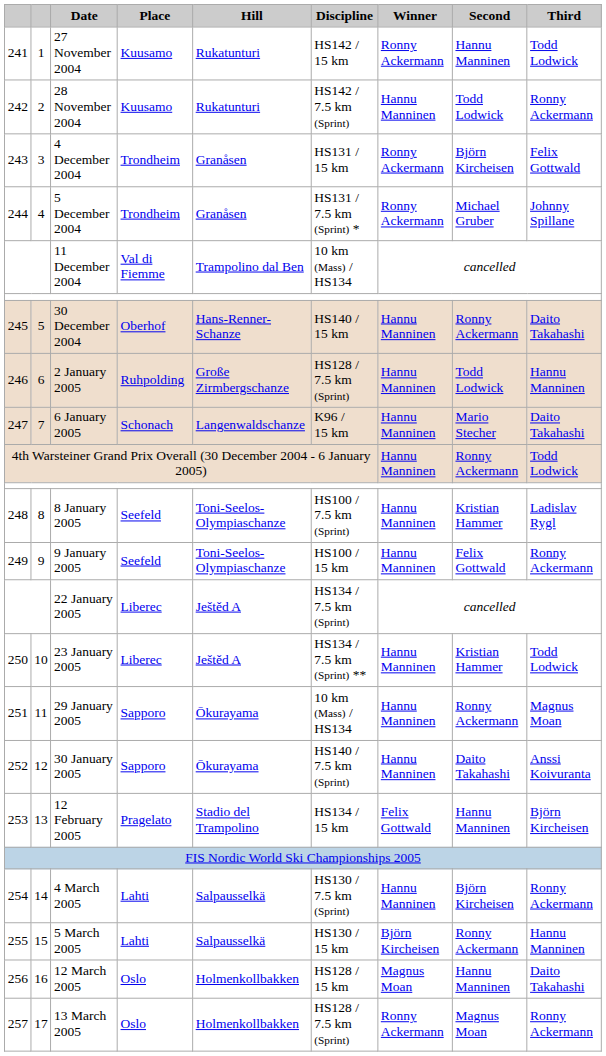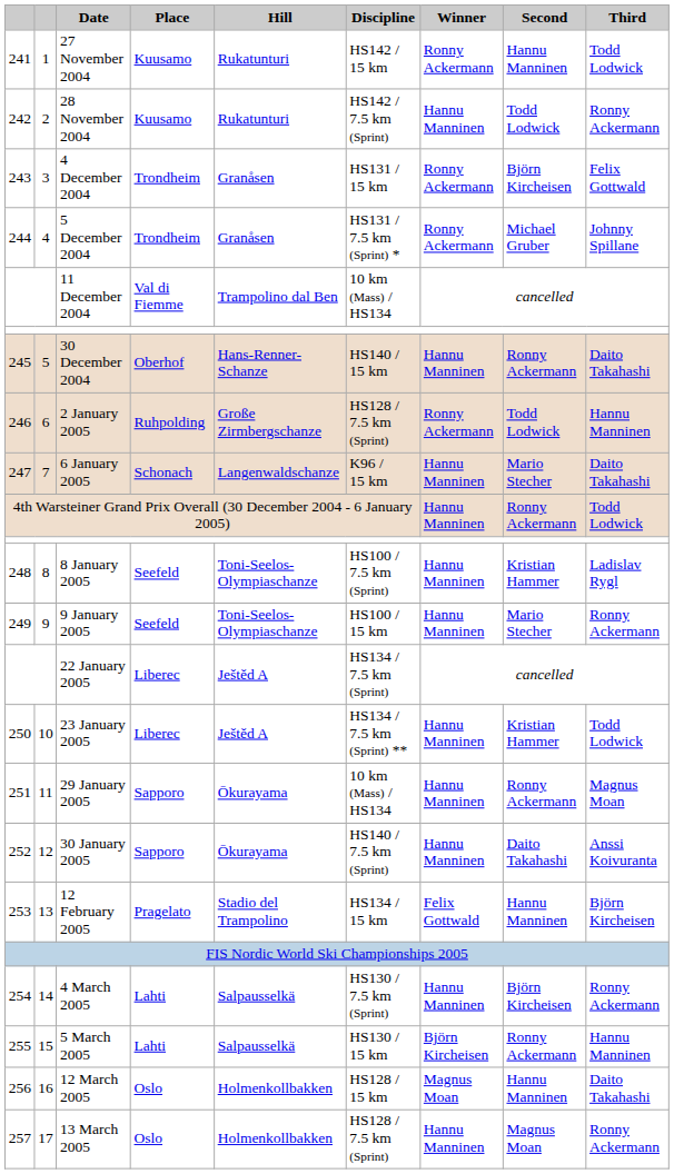2 January 2005 | Winner: Hannu Manninen -> Ronny Ackermann
9 January 2005 | Second: Felix Gottwald -> Mario Stecher
13 March 2005 | Winner: Ronny Ackermann -> Hannu Manninen
